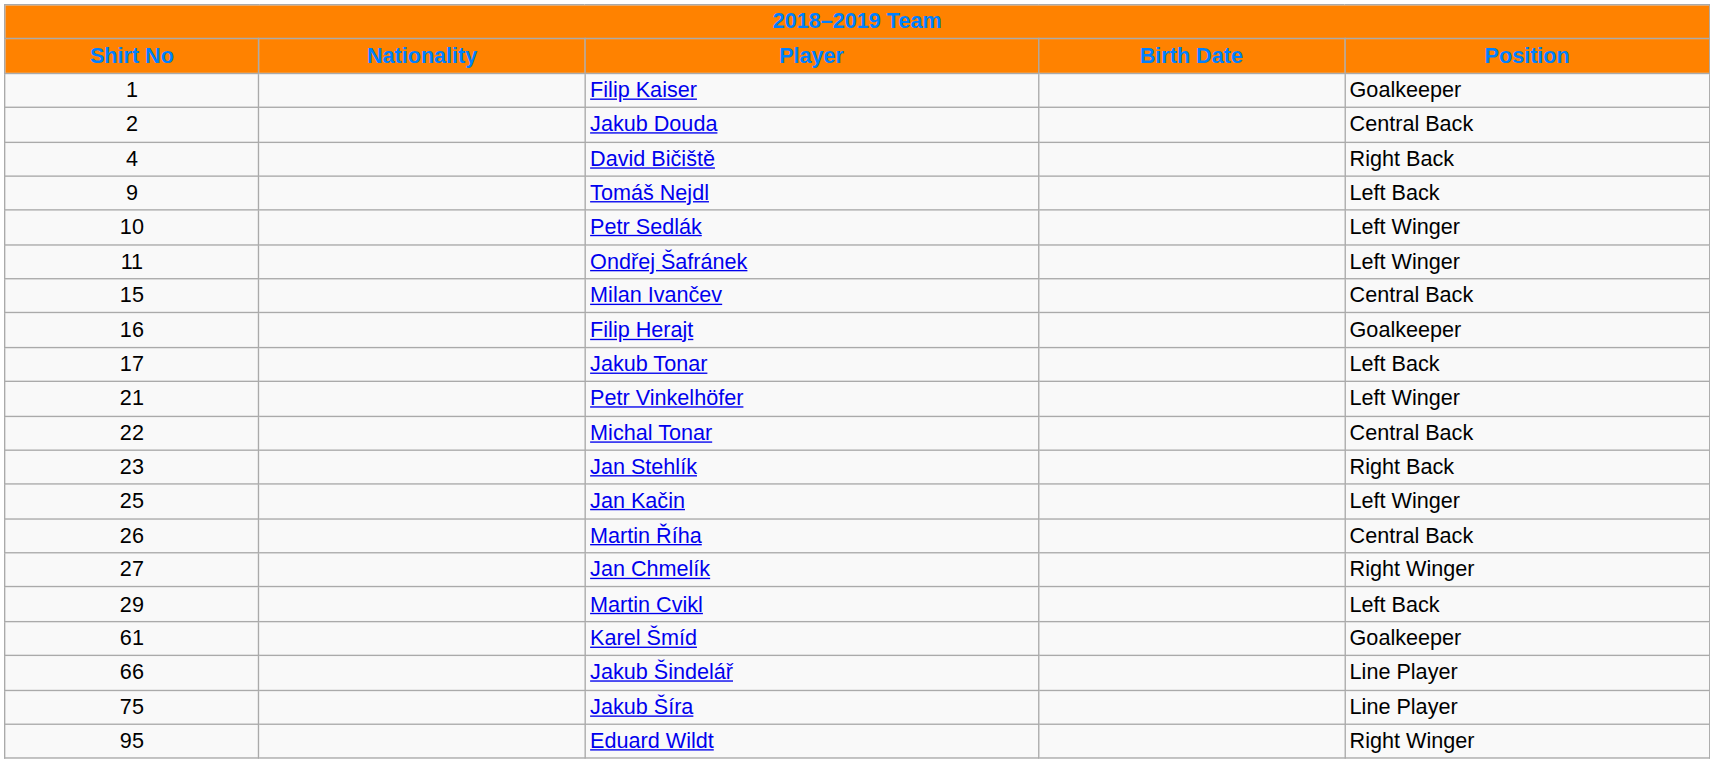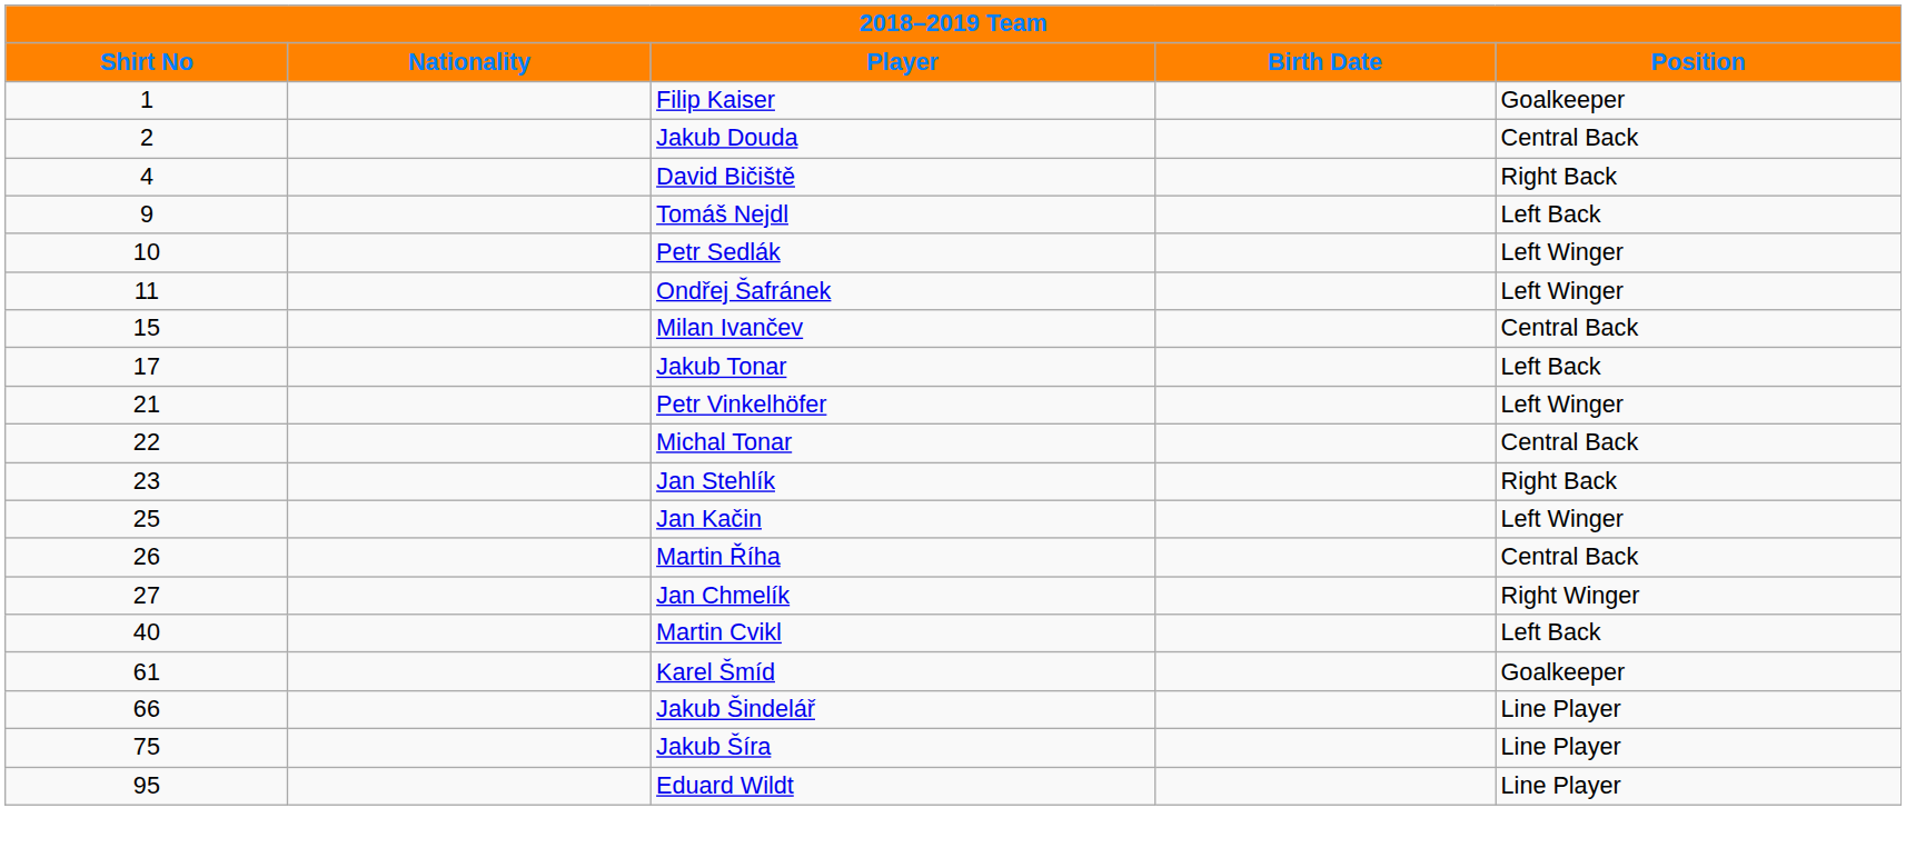- row: 16 | Filip Herajt | Goalkeeper
Martin Cvikl | Shirt No: 29 -> 40
Eduard Wildt | Position: Right Winger -> Line Player
